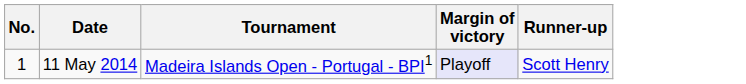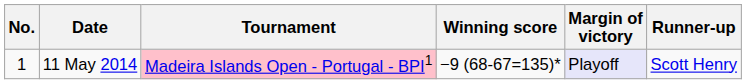+ column: Winning score | −9 (68-67=135)*
11 May 2014 | Tournament: no background -> pink background
